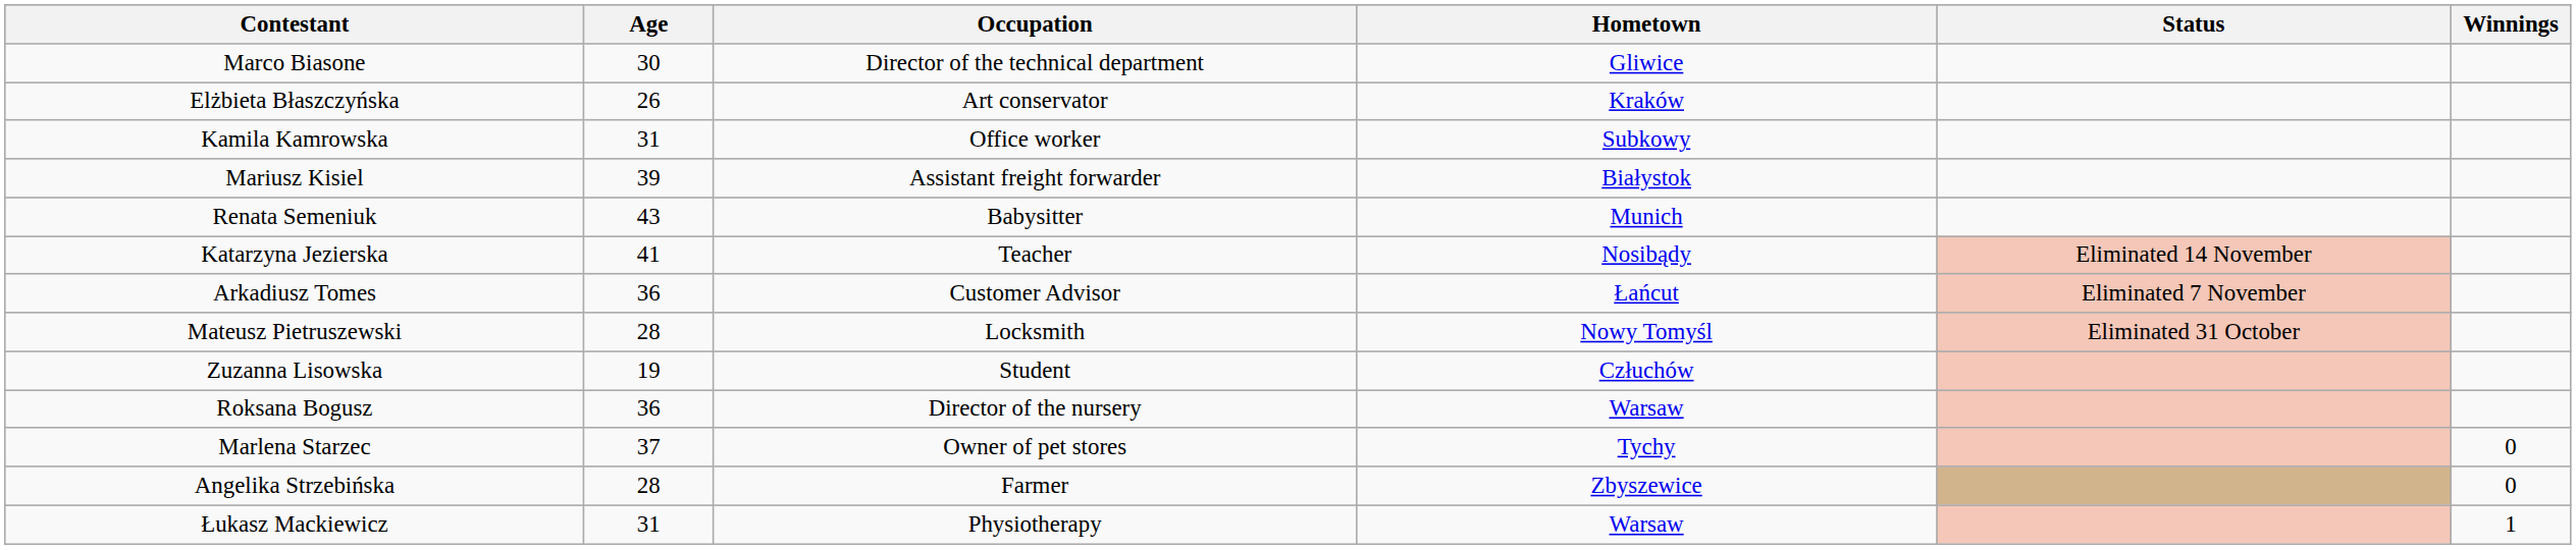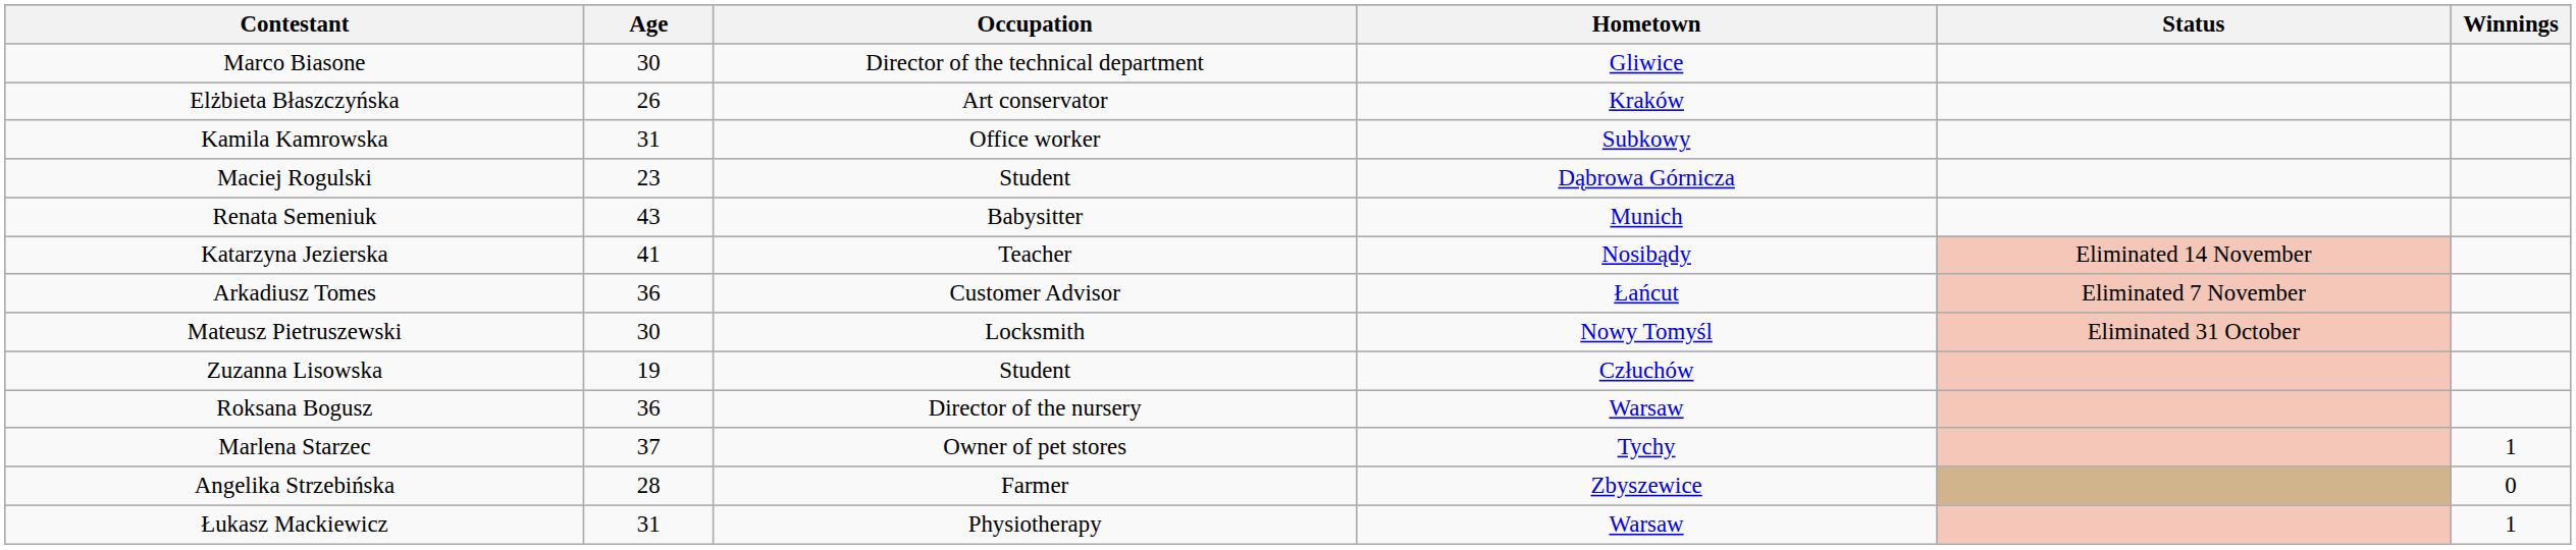- row: Mariusz Kisiel | 39 | Assistant freight forwarder | Białystok
+ row: Maciej Rogulski | 23 | Student | Dąbrowa Górnicza
Mateusz Pietruszewski | Age: 28 -> 30
Marlena Starzec | Winnings: 0 -> 1
